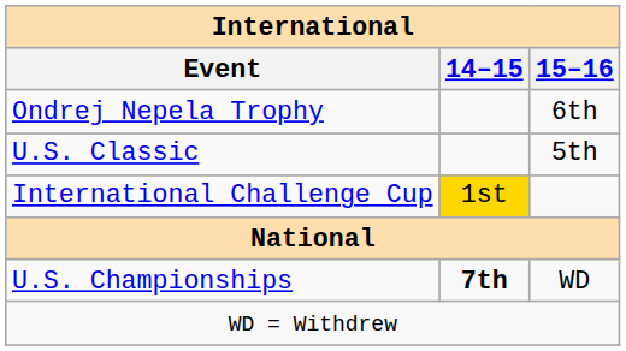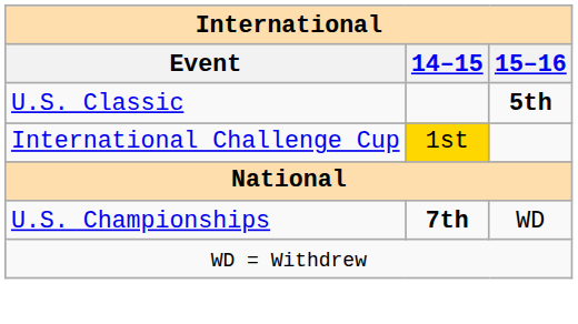- row: Ondrej Nepela Trophy | 6th
U.S. Classic | 15–16: normal -> bold
